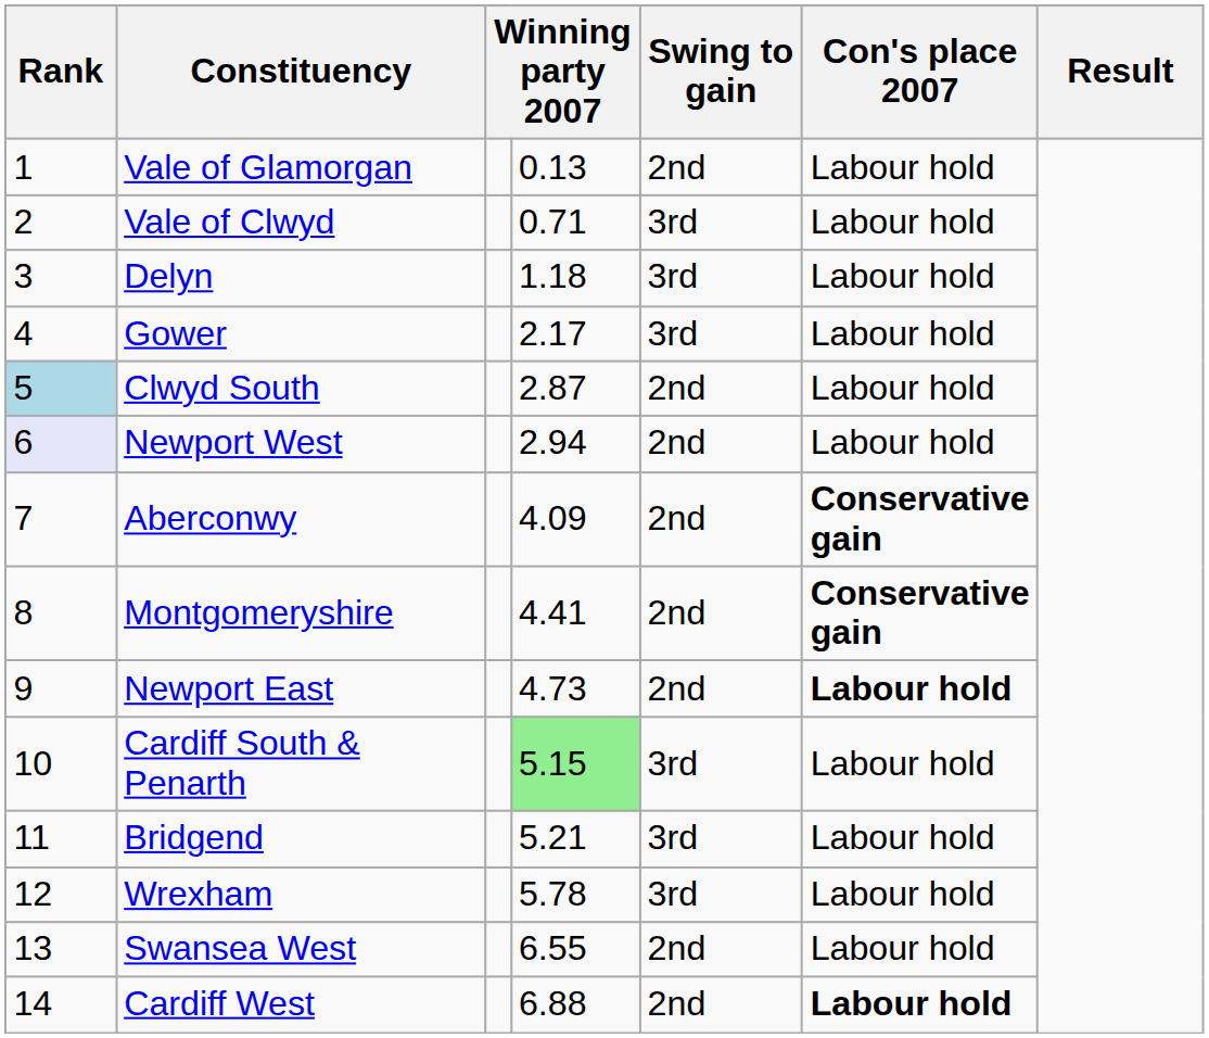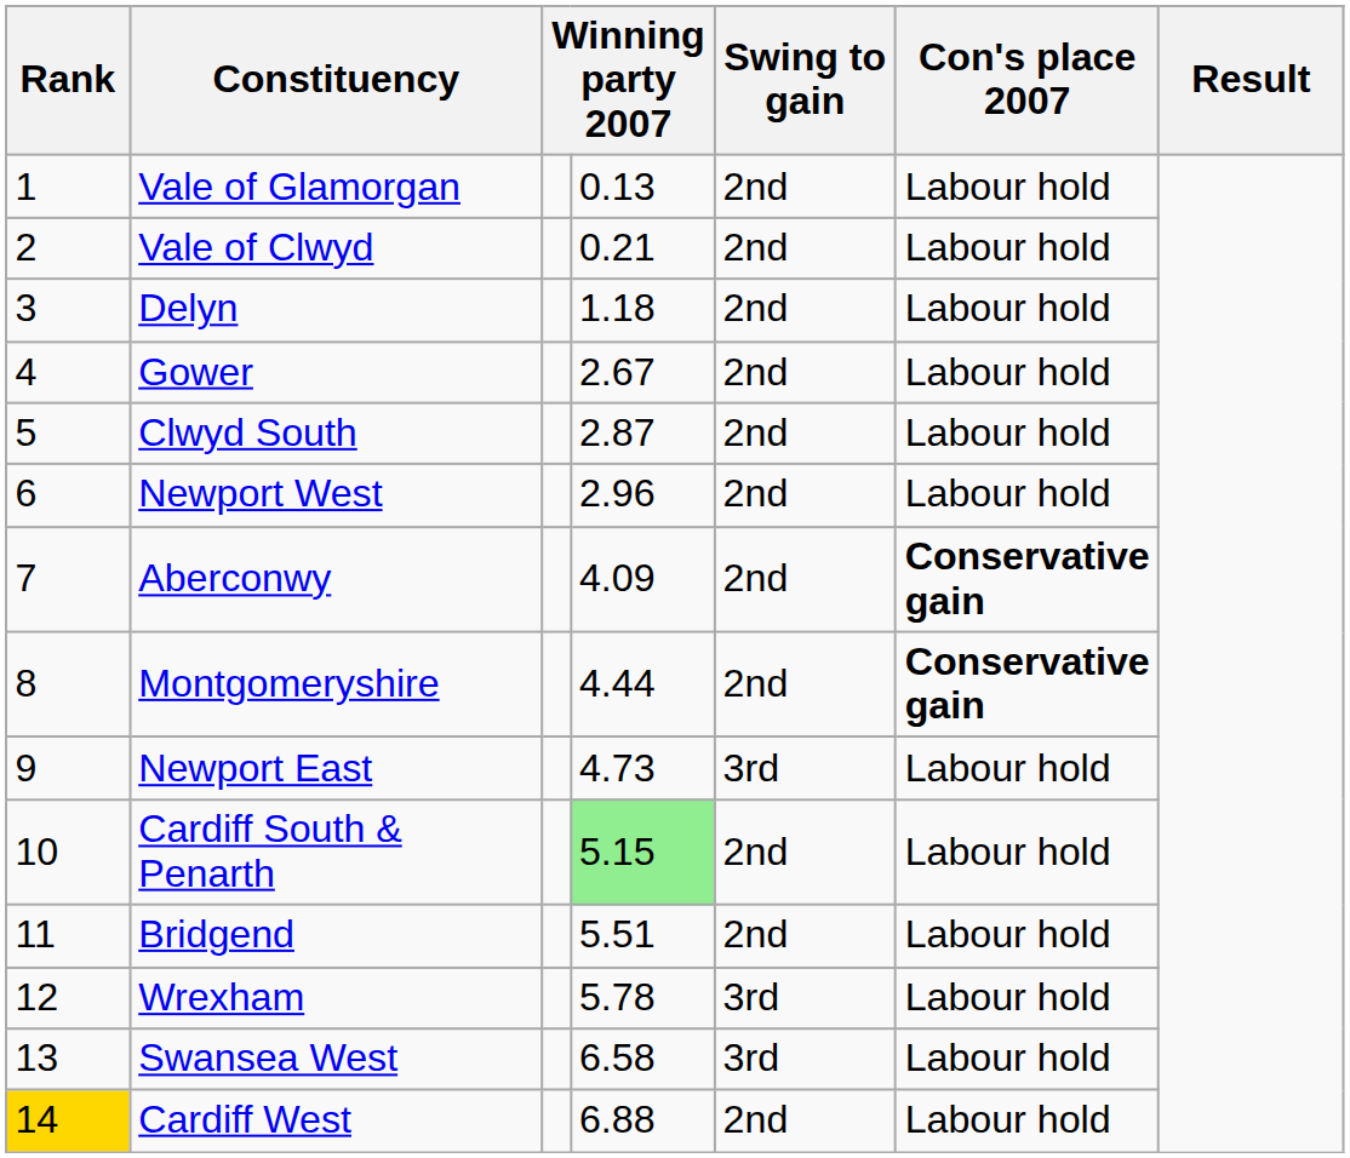Vale of Clwyd | column 4: 0.71 -> 0.21
Vale of Clwyd | Swing to gain: 3rd -> 2nd
Delyn | Swing to gain: 3rd -> 2nd
Gower | column 4: 2.17 -> 2.67
Gower | Swing to gain: 3rd -> 2nd
Clwyd South | Rank: lightblue background -> no background
Newport West | Rank: lavender background -> no background
Newport West | column 4: 2.94 -> 2.96
Montgomeryshire | column 4: 4.41 -> 4.44
Newport East | Swing to gain: 2nd -> 3rd
Newport East | Con's place 2007: bold -> normal
Cardiff South & Penarth | Swing to gain: 3rd -> 2nd
Bridgend | column 4: 5.21 -> 5.51
Bridgend | Swing to gain: 3rd -> 2nd
Swansea West | column 4: 6.55 -> 6.58
Swansea West | Swing to gain: 2nd -> 3rd
Cardiff West | Rank: no background -> gold background
Cardiff West | Con's place 2007: bold -> normal
